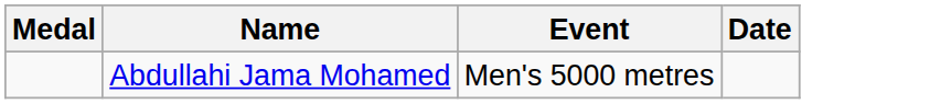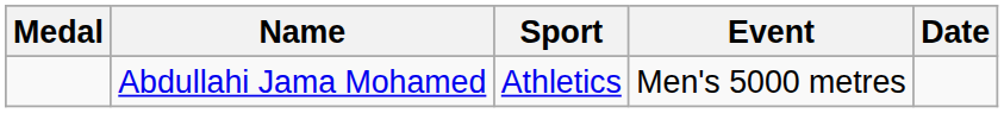+ column: Sport | Athletics
